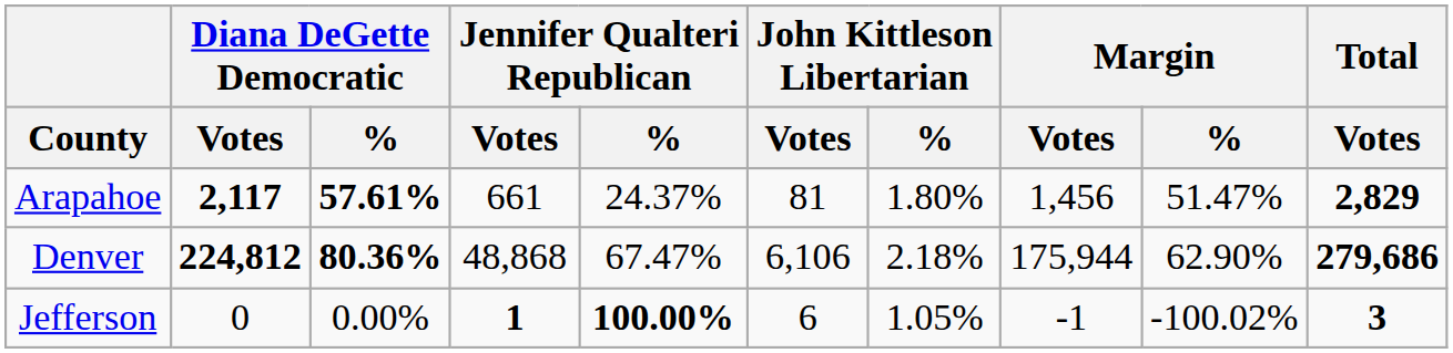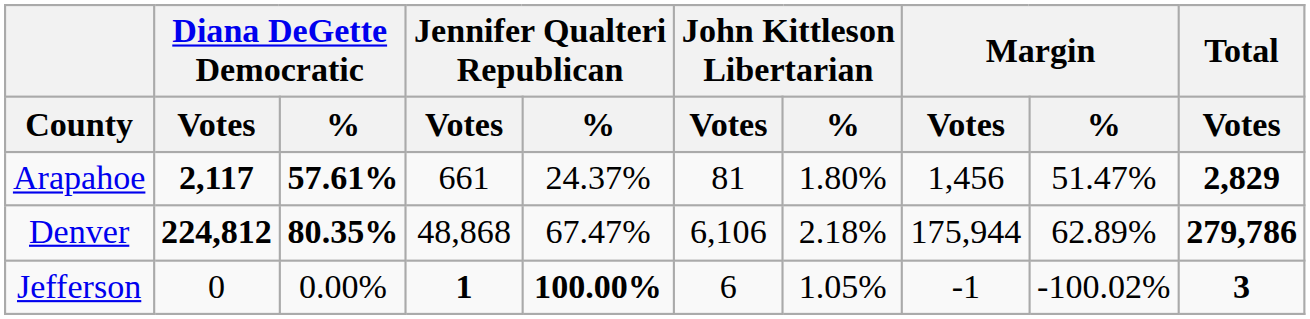Denver | Diana DeGette Democratic / %: 80.36% -> 80.35%
Denver | Margin / %: 62.90% -> 62.89%
Denver | Total / Votes: 279,686 -> 279,786
